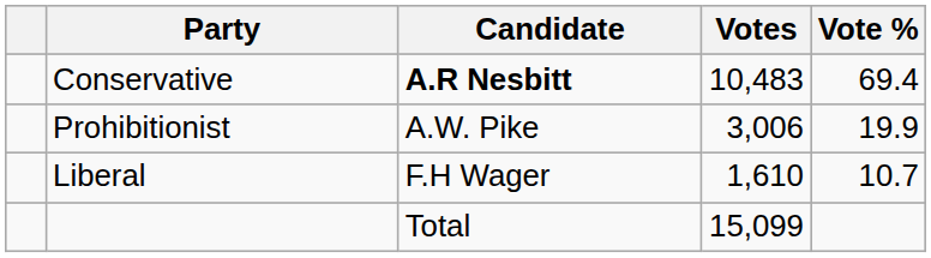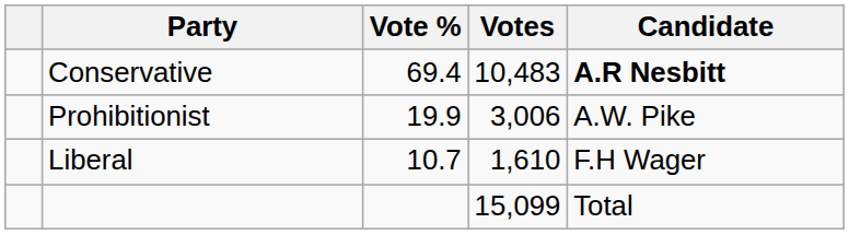columns swapped: Candidate <-> Vote %
